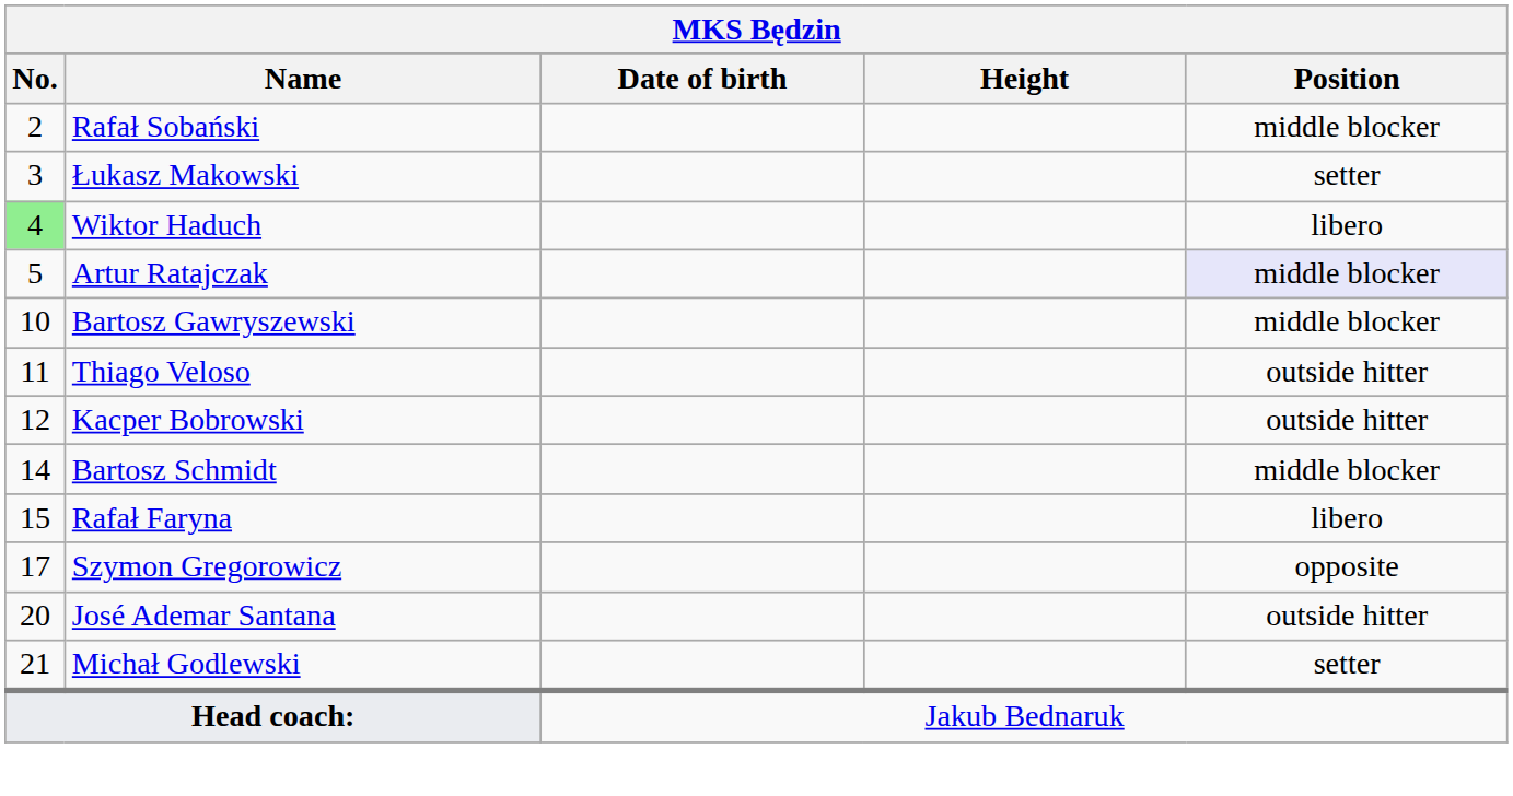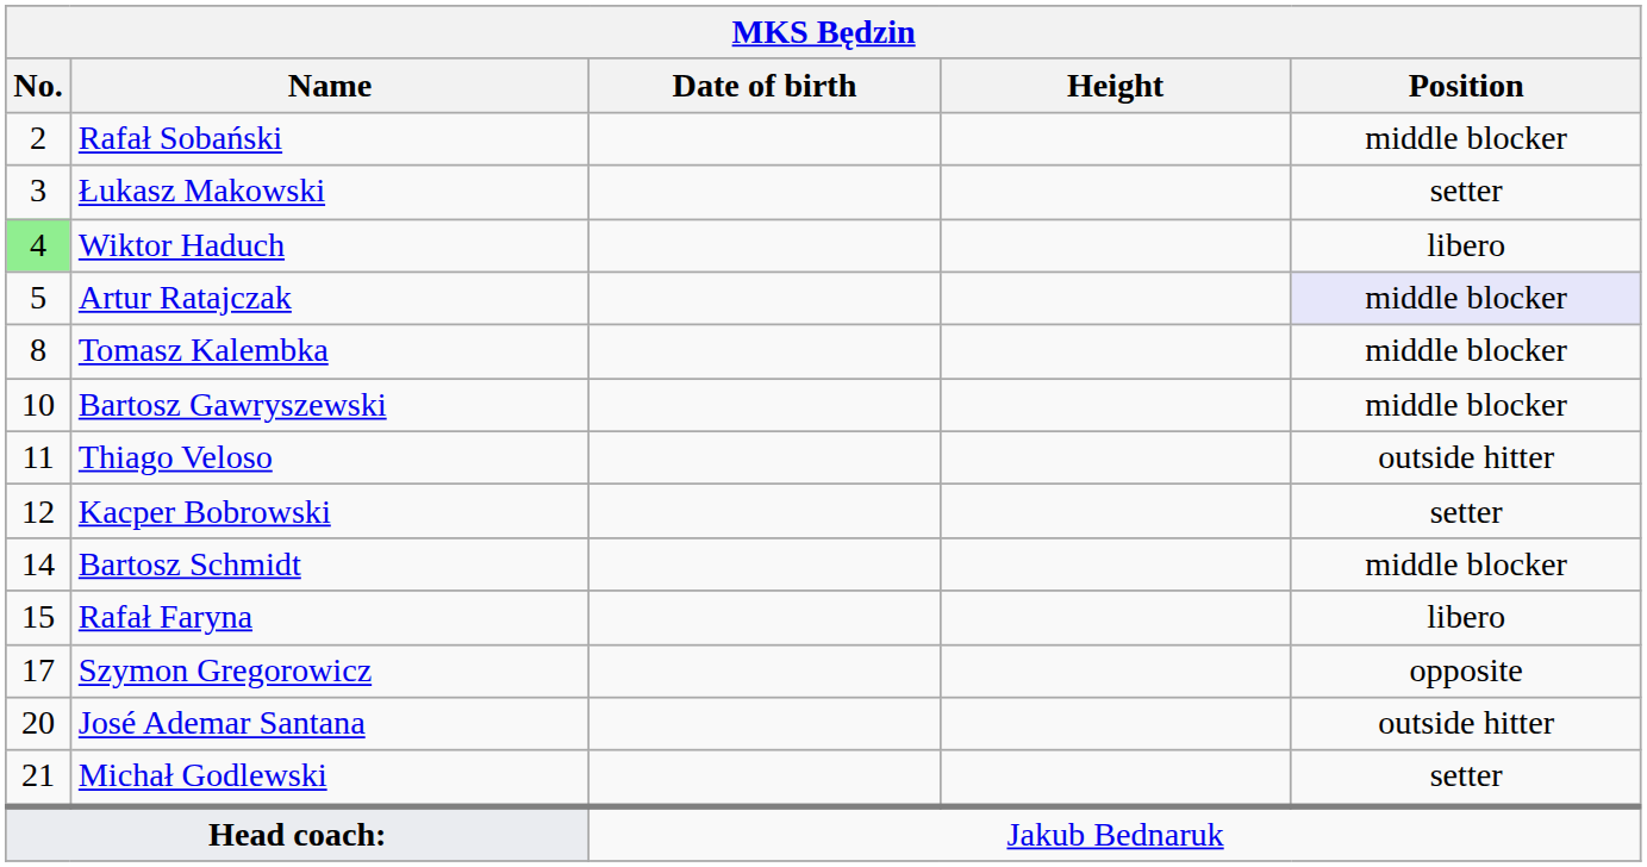+ row: 8 | Tomasz Kalembka | middle blocker
Kacper Bobrowski | Position: outside hitter -> setter
